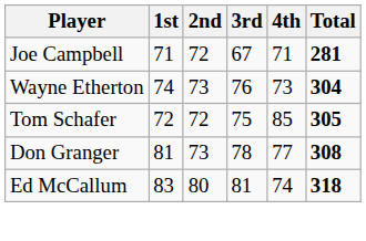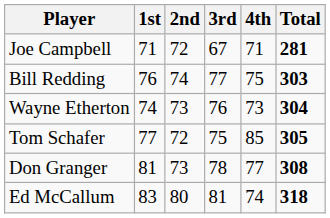+ row: Bill Redding | 76 | 74 | 77 | 75 | 303
Tom Schafer | 1st: 72 -> 77
